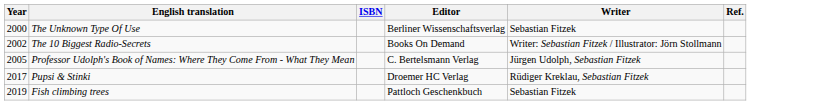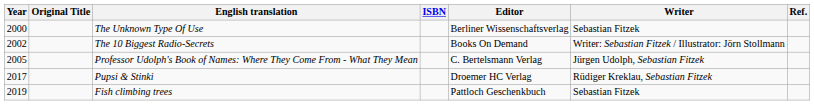+ column: Original Title
